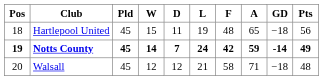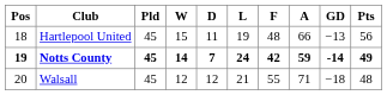Hartlepool United | A: 65 -> 66
Hartlepool United | GD: −18 -> −13
Walsall | F: 58 -> 55
